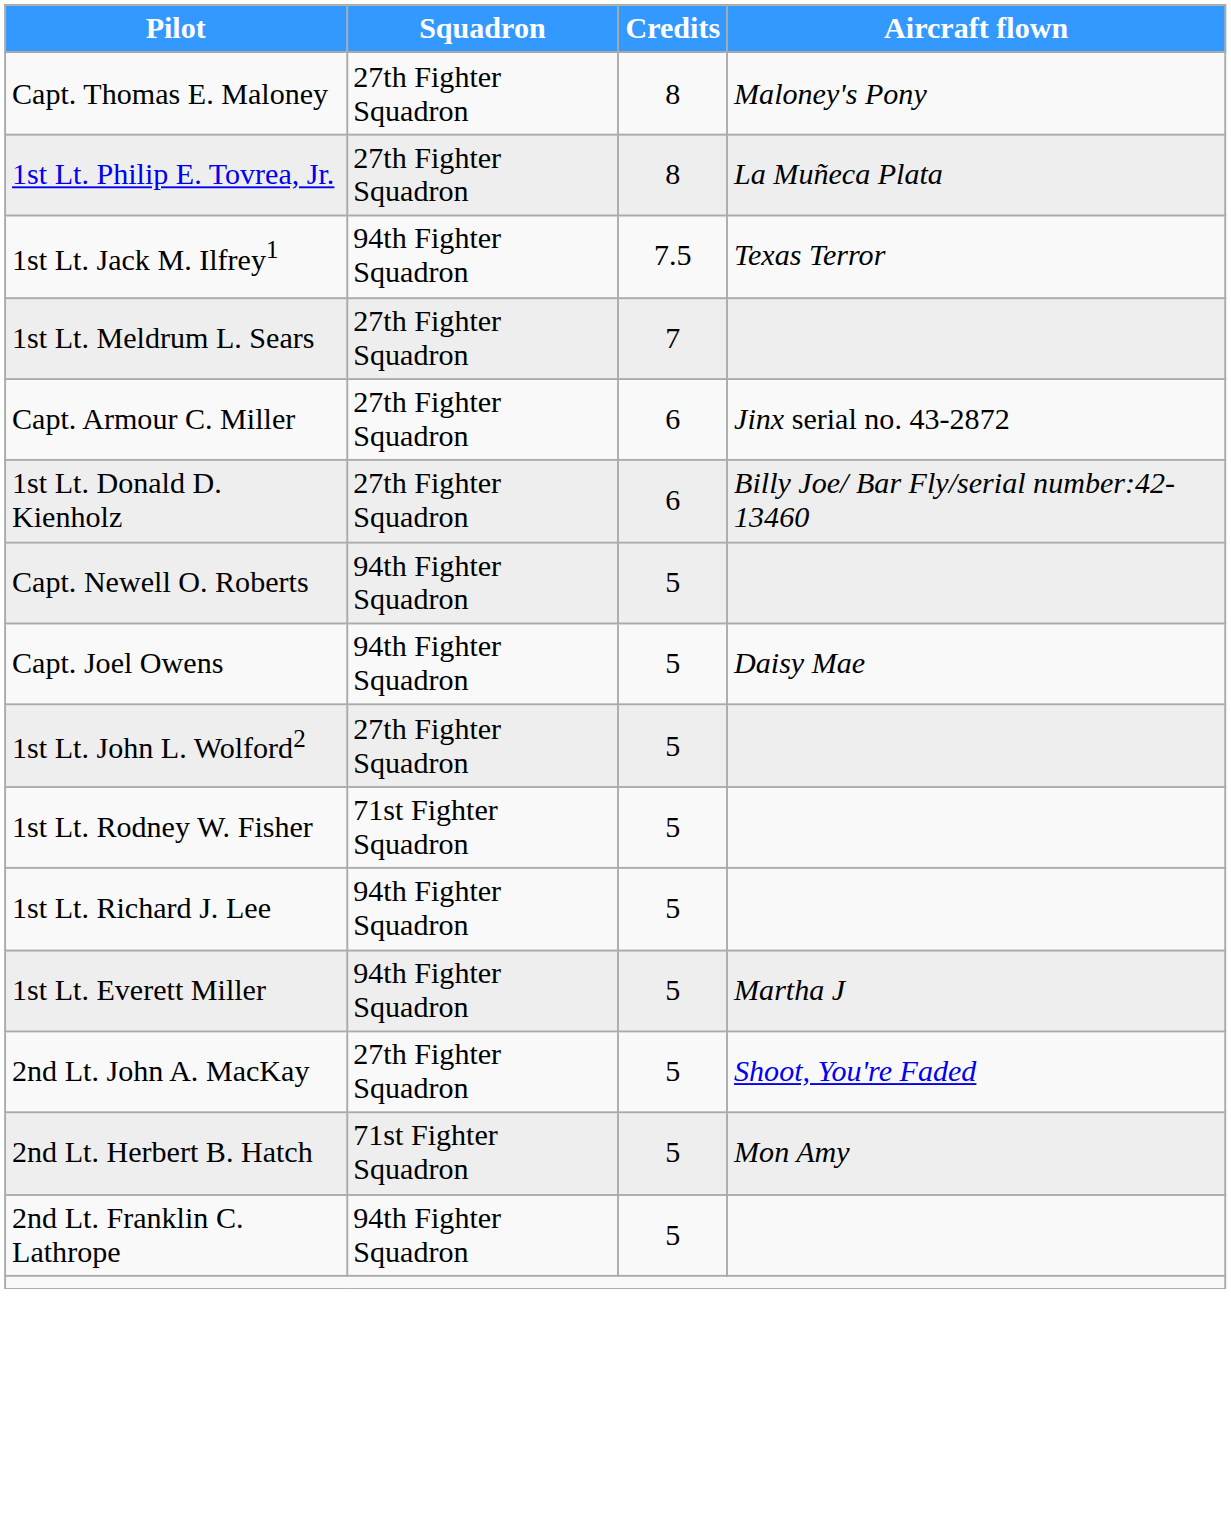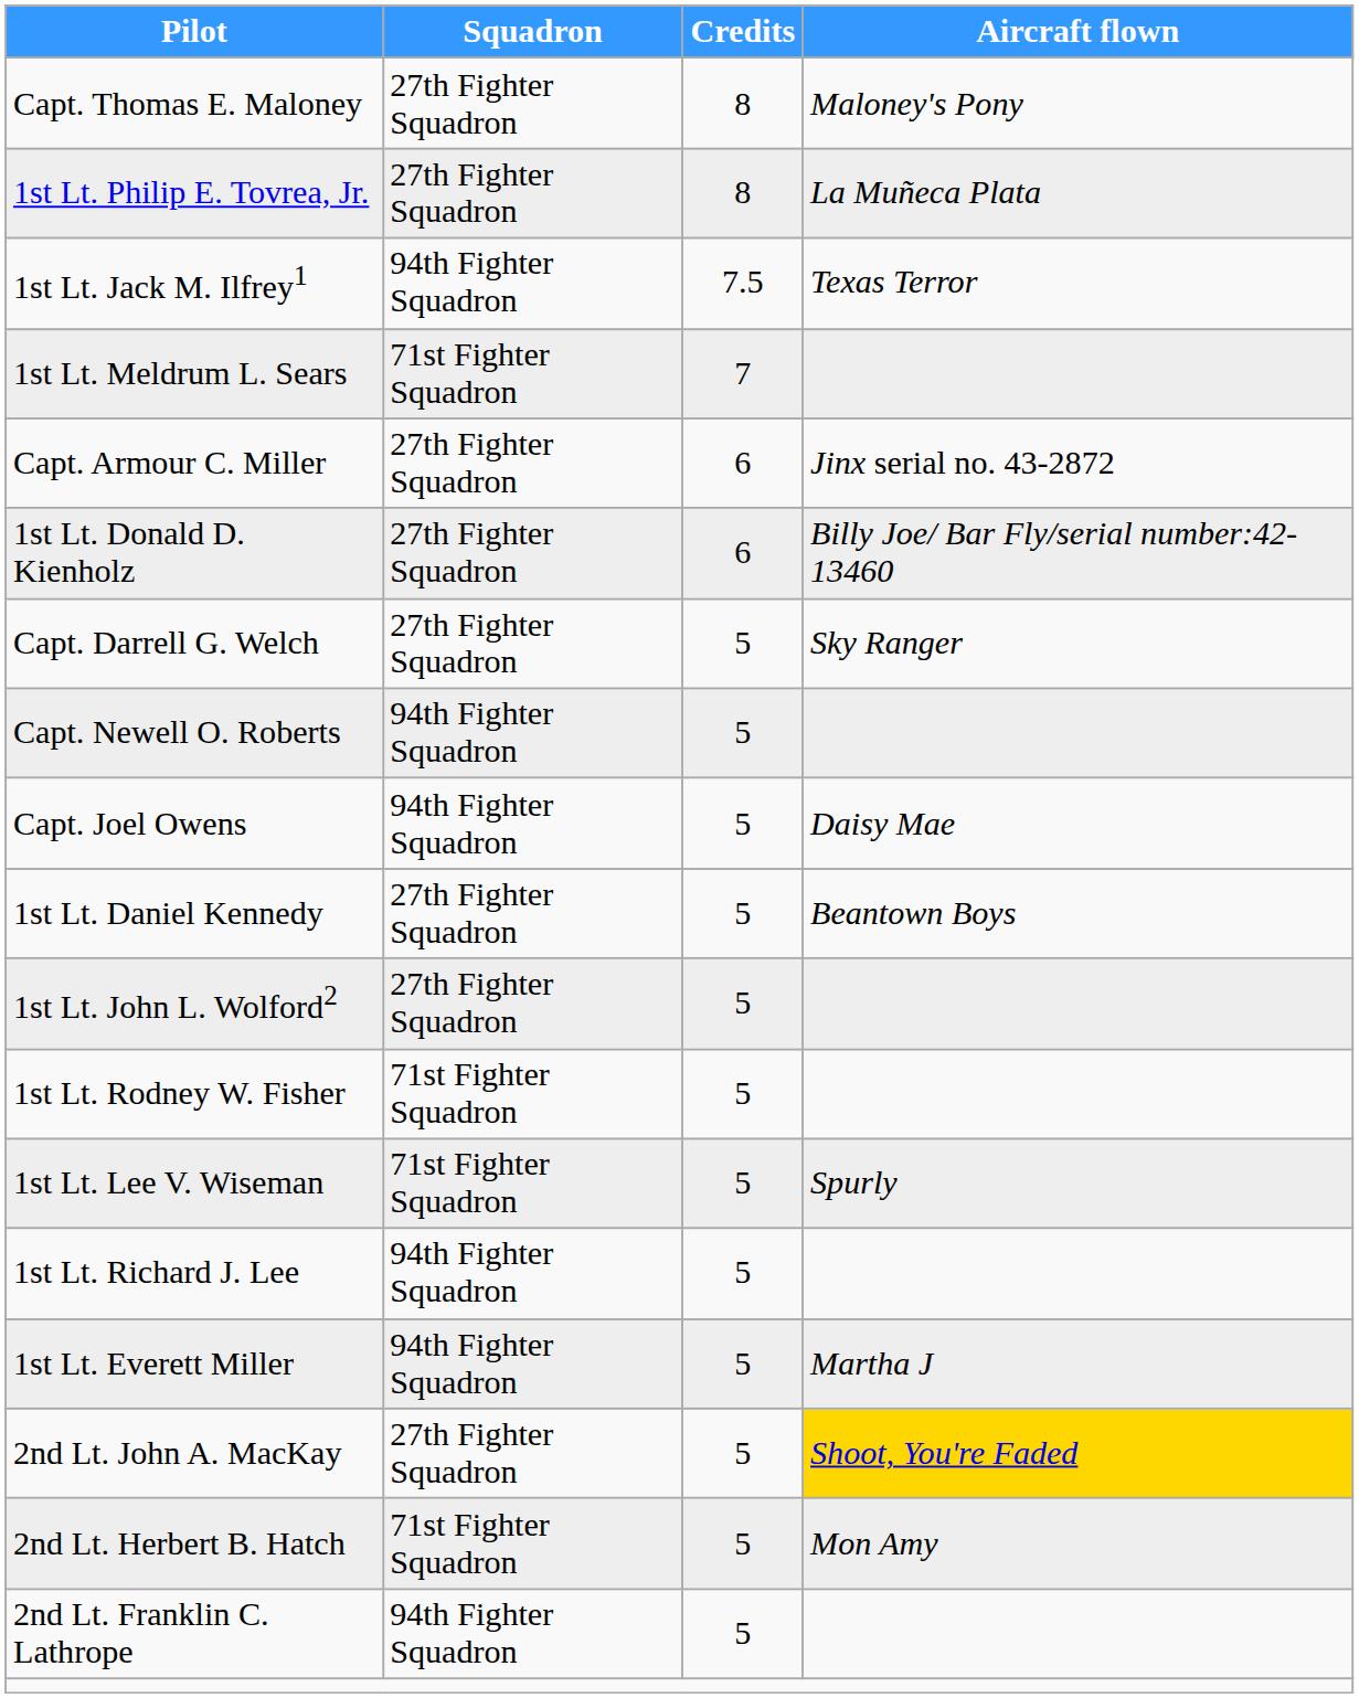1st Lt. Meldrum L. Sears | Squadron: 27th Fighter Squadron -> 71st Fighter Squadron
+ row: Capt. Darrell G. Welch | 27th Fighter Squadron | 5 | Sky Ranger
+ row: 1st Lt. Daniel Kennedy | 27th Fighter Squadron | 5 | Beantown Boys
+ row: 1st Lt. Lee V. Wiseman | 71st Fighter Squadron | 5 | Spurly
2nd Lt. John A. MacKay | Aircraft flown: no background -> gold background
